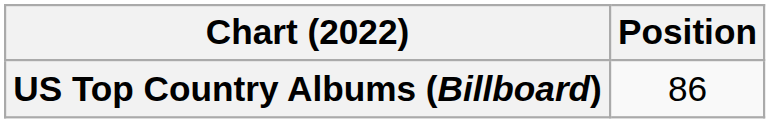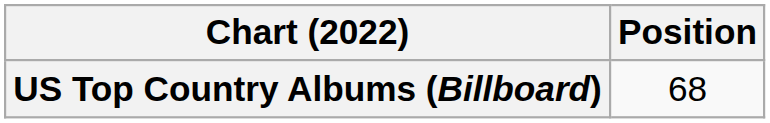US Top Country Albums (Billboard) | Position: 86 -> 68
